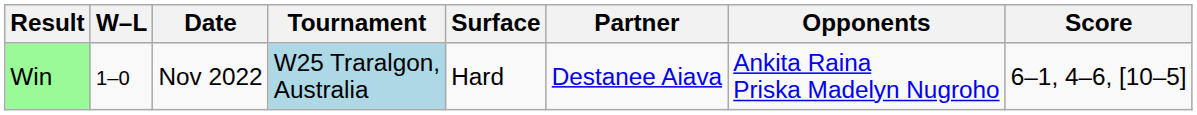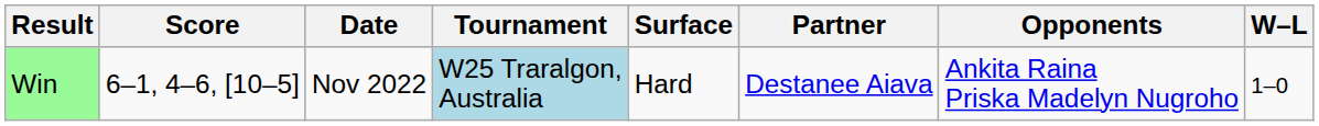columns swapped: W–L <-> Score
